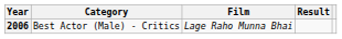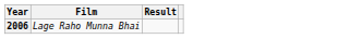- column: Category | Best Actor (Male) - Critics
